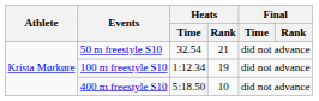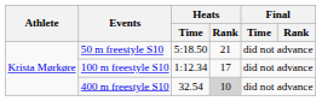50 m freestyle S10 | Heats / Time: 32.54 -> 5:18.50
100 m freestyle S10 | Heats / Rank: 19 -> 17
400 m freestyle S10 | Heats / Time: 5:18.50 -> 32.54
400 m freestyle S10 | Heats / Rank: no background -> lightgrey background
